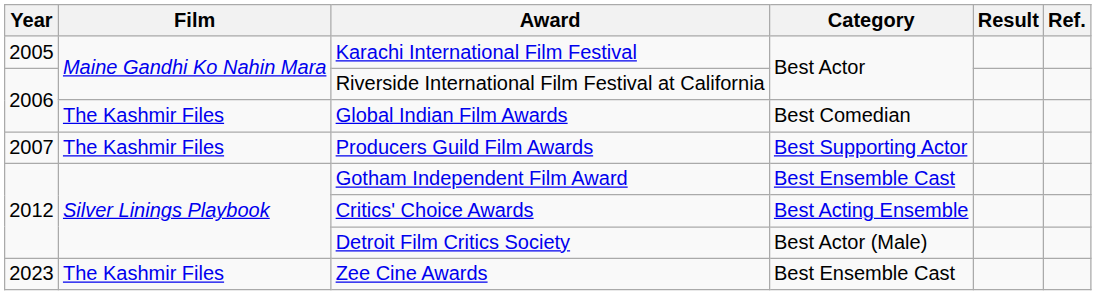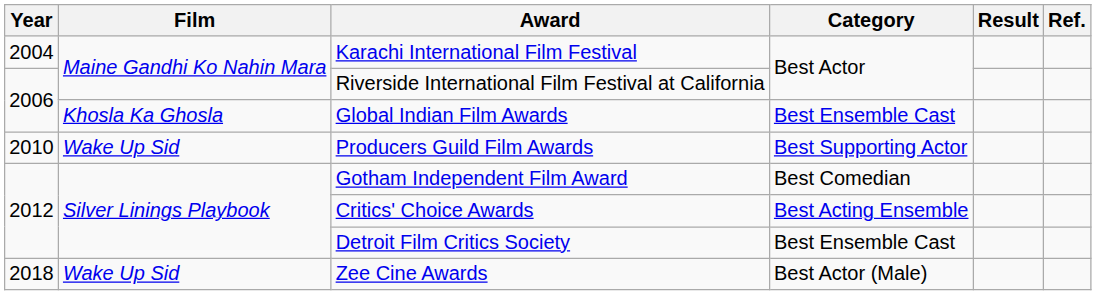Karachi International Film Festival | Year: 2005 -> 2004
Global Indian Film Awards | Film: The Kashmir Files -> Khosla Ka Ghosla
Global Indian Film Awards | Category: Best Comedian -> Best Ensemble Cast
Producers Guild Film Awards | Year: 2007 -> 2010
Producers Guild Film Awards | Film: The Kashmir Files -> Wake Up Sid
Gotham Independent Film Award | Category: Best Ensemble Cast -> Best Comedian
Detroit Film Critics Society | Category: Best Actor (Male) -> Best Ensemble Cast
Zee Cine Awards | Year: 2023 -> 2018
Zee Cine Awards | Film: The Kashmir Files -> Wake Up Sid
Zee Cine Awards | Category: Best Ensemble Cast -> Best Actor (Male)
